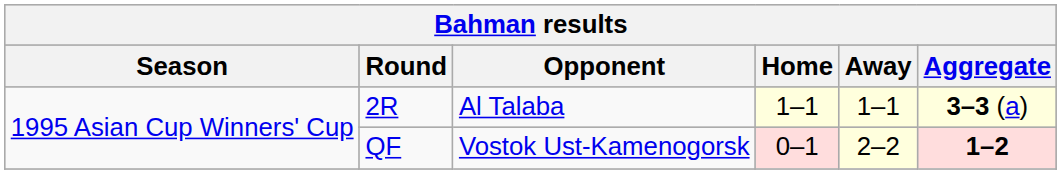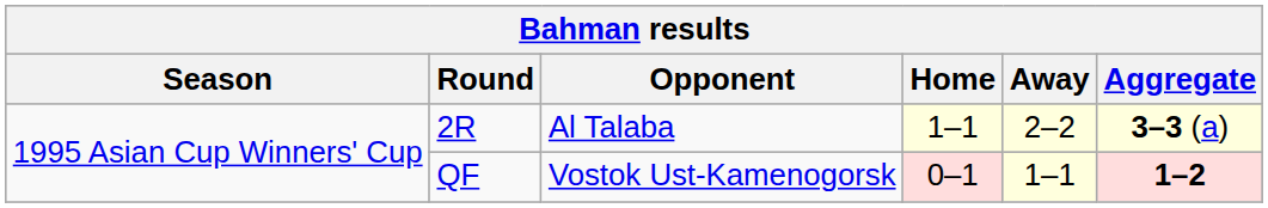2R | Away: 1–1 -> 2–2
QF | Away: 2–2 -> 1–1
